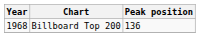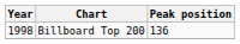Billboard Top 200 | Year: 1968 -> 1998
